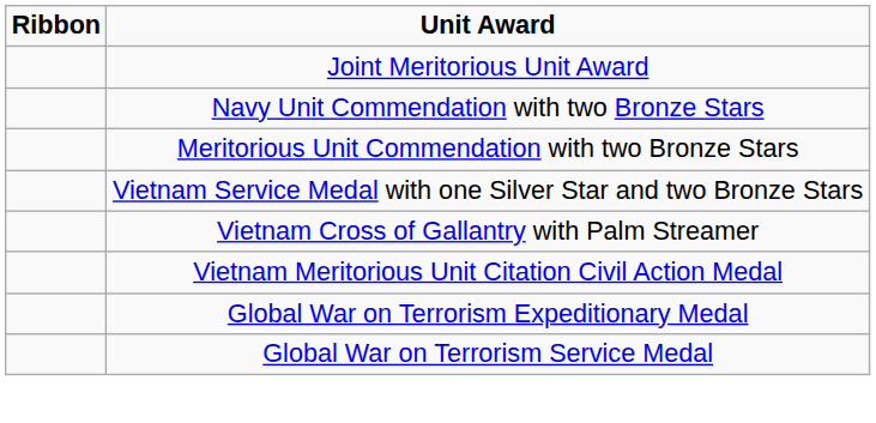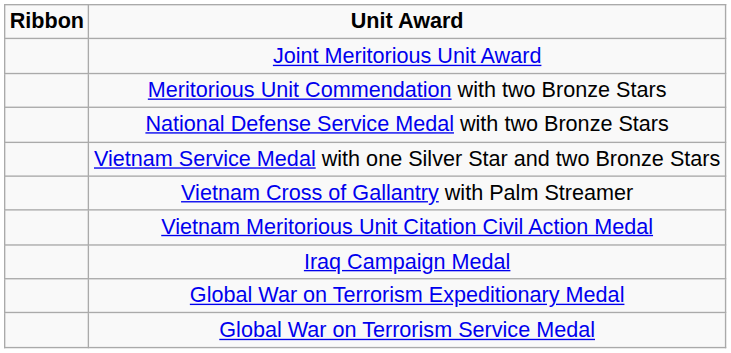- row: Navy Unit Commendation with two Bronze Stars
+ row: National Defense Service Medal with two Bronze Stars
+ row: Iraq Campaign Medal
